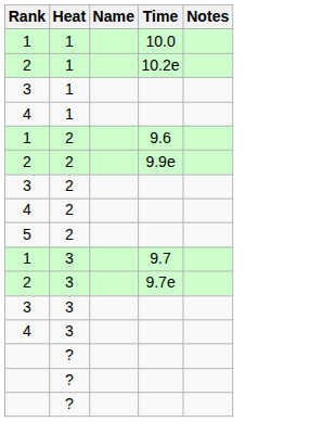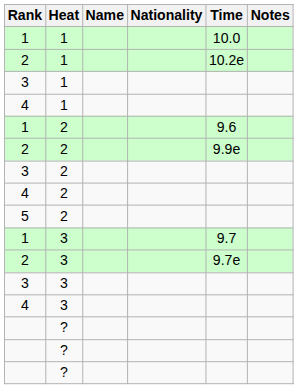+ column: Nationality
